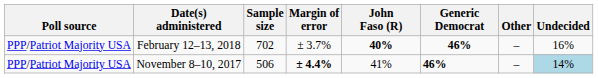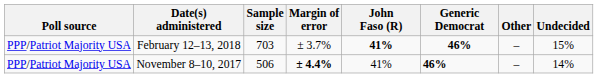February 12–13, 2018 | Sample size: 702 -> 703
February 12–13, 2018 | John Faso (R): 40% -> 41%
February 12–13, 2018 | Undecided: 16% -> 15%
November 8–10, 2017 | Undecided: lightblue background -> no background
